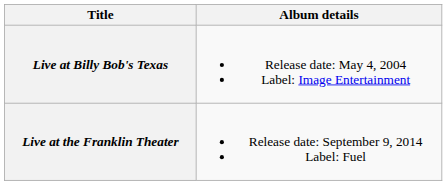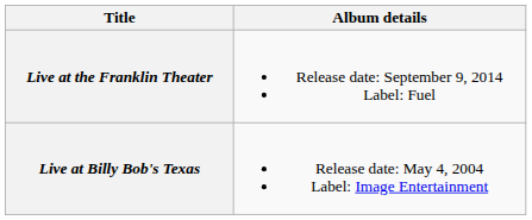rows swapped: Live at Billy Bob's Texas <-> Live at the Franklin Theater
